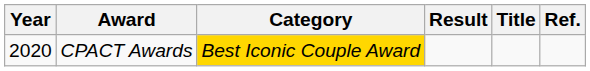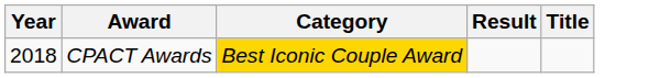- column: Ref.
CPACT Awards | Year: 2020 -> 2018
